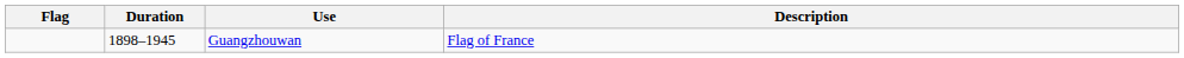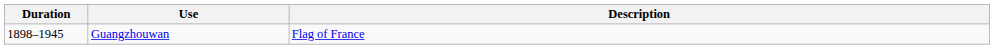- column: Flag
